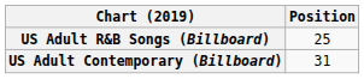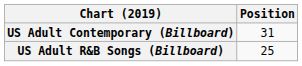rows swapped: US Adult Contemporary (Billboard) <-> US Adult R&B Songs (Billboard)
